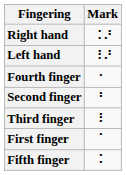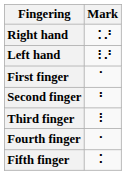rows swapped: First finger <-> Fourth finger
